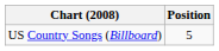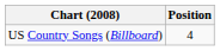US Country Songs (Billboard) | Position: 5 -> 4
